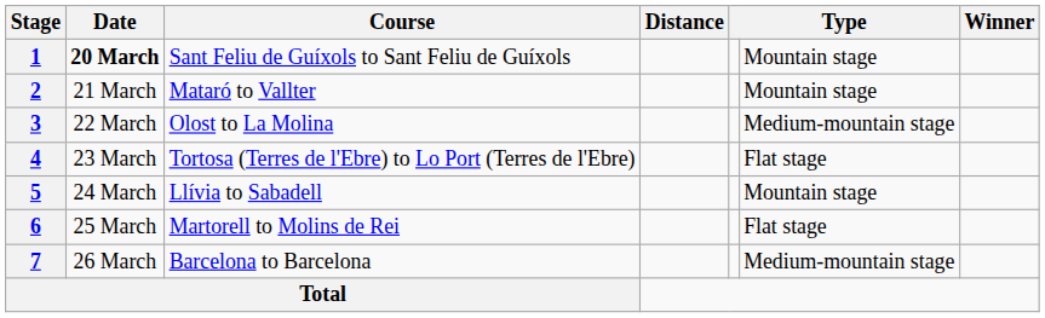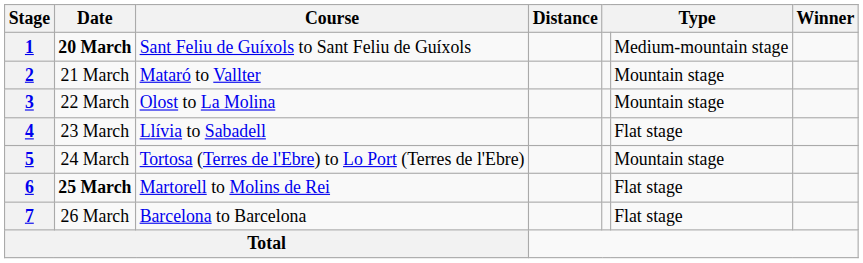1 | column 6: Mountain stage -> Medium-mountain stage
3 | column 6: Medium-mountain stage -> Mountain stage
4 | Course: Tortosa (Terres de l'Ebre) to Lo Port (Terres de l'Ebre) -> Llívia to Sabadell
5 | Course: Llívia to Sabadell -> Tortosa (Terres de l'Ebre) to Lo Port (Terres de l'Ebre)
6 | Date: normal -> bold
7 | column 6: Medium-mountain stage -> Flat stage
